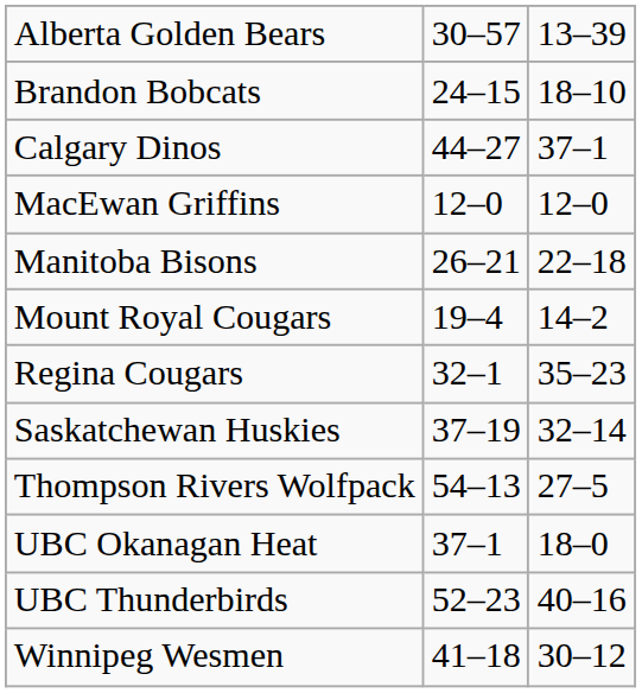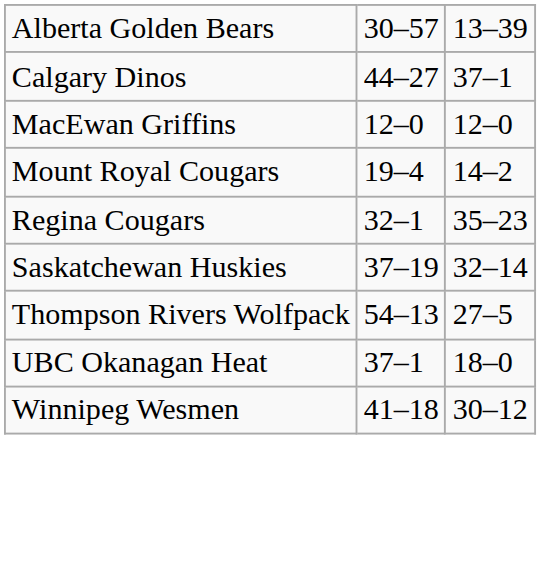- row: Brandon Bobcats | 24–15 | 18–10
- row: Manitoba Bisons | 26–21 | 22–18
- row: UBC Thunderbirds | 52–23 | 40–16
